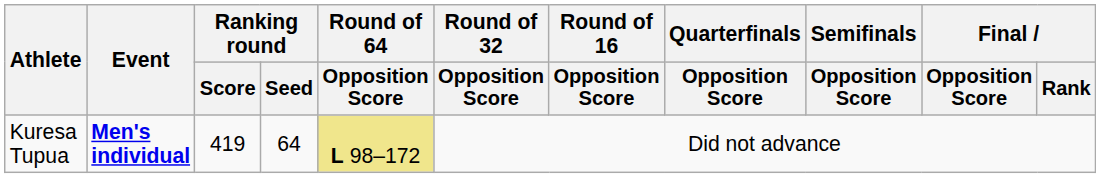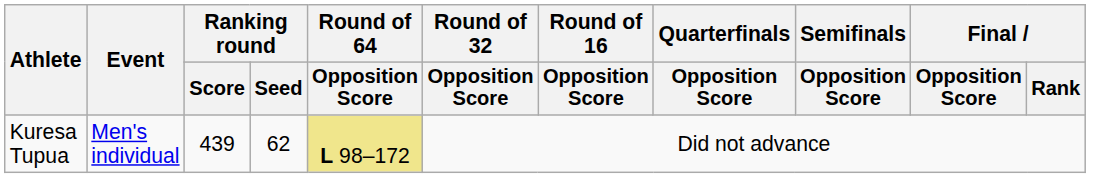Kuresa Tupua | Event: bold -> normal
Kuresa Tupua | Ranking round / Score: 419 -> 439
Kuresa Tupua | Ranking round / Seed: 64 -> 62
